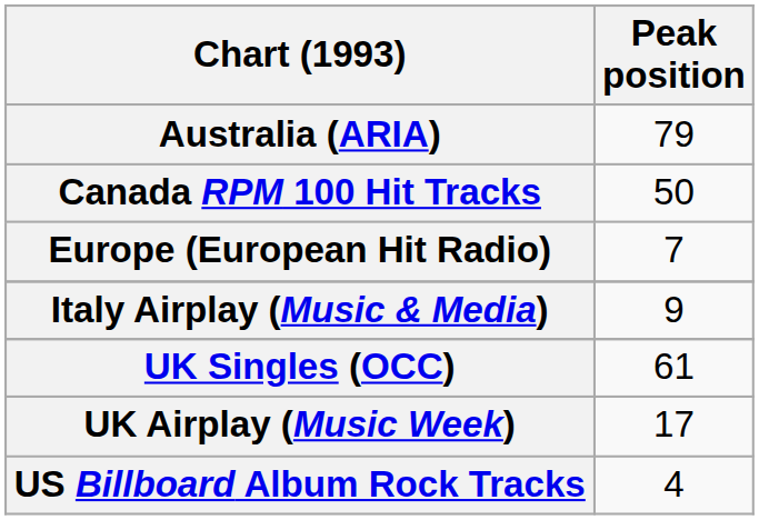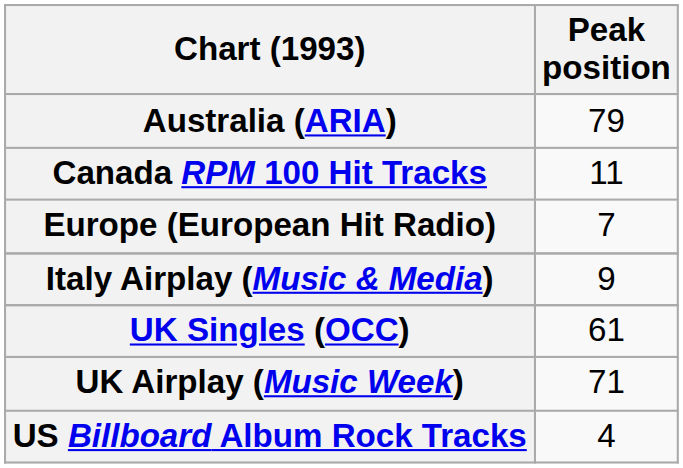Canada RPM 100 Hit Tracks | Peak position: 50 -> 11
UK Airplay (Music Week) | Peak position: 17 -> 71
